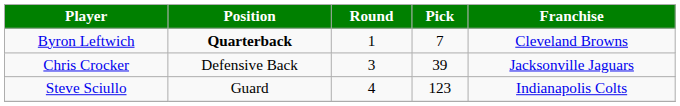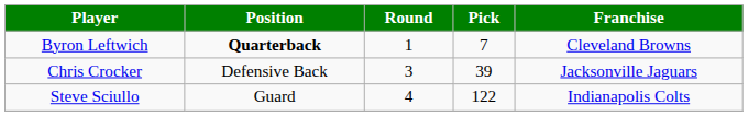Steve Sciullo | Pick: 123 -> 122
